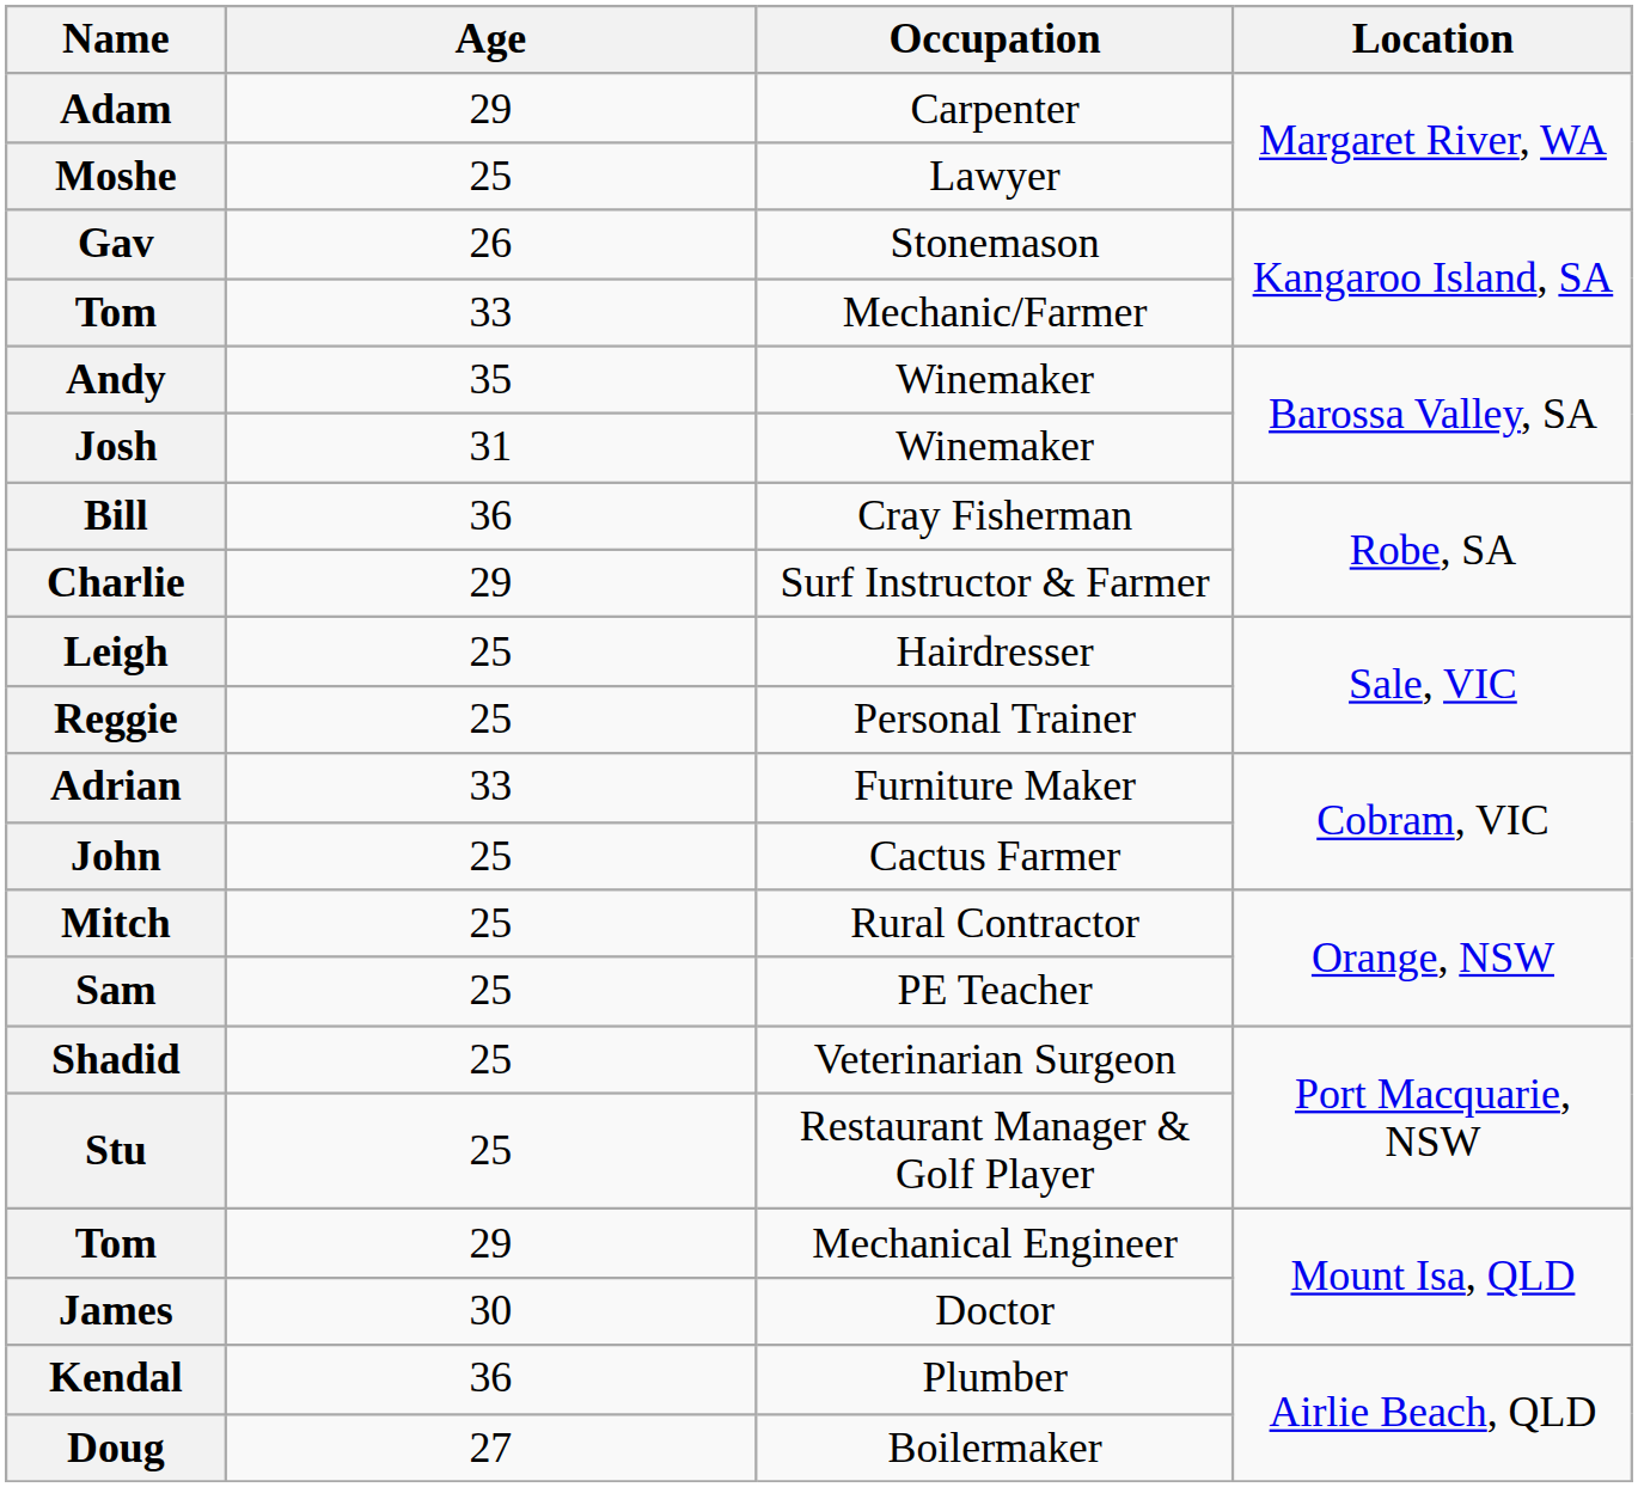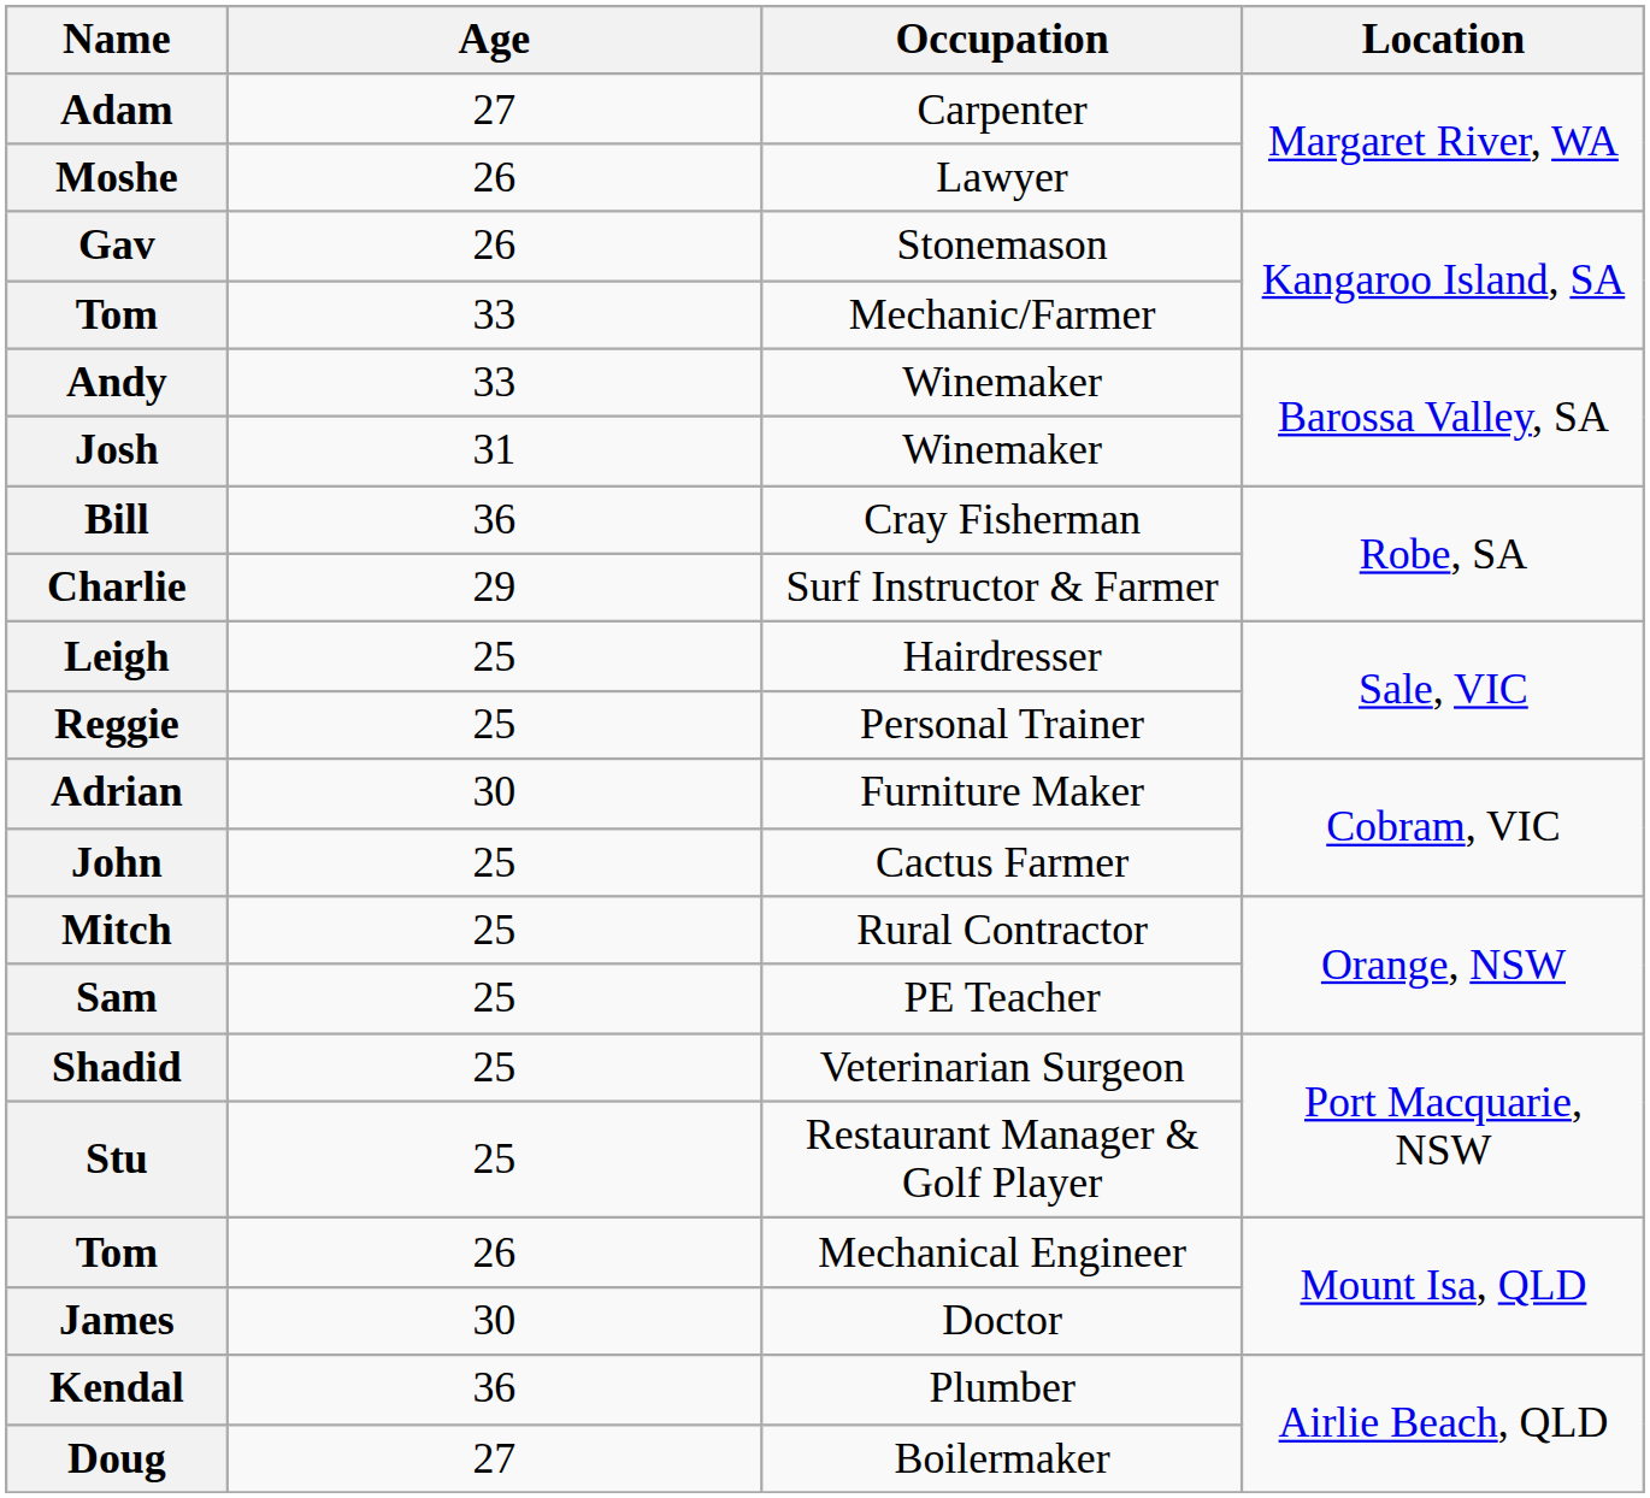Adam | Age: 29 -> 27
Moshe | Age: 25 -> 26
Andy | Age: 35 -> 33
Adrian | Age: 33 -> 30
Tom / Mechanical Engineer | Age: 29 -> 26
